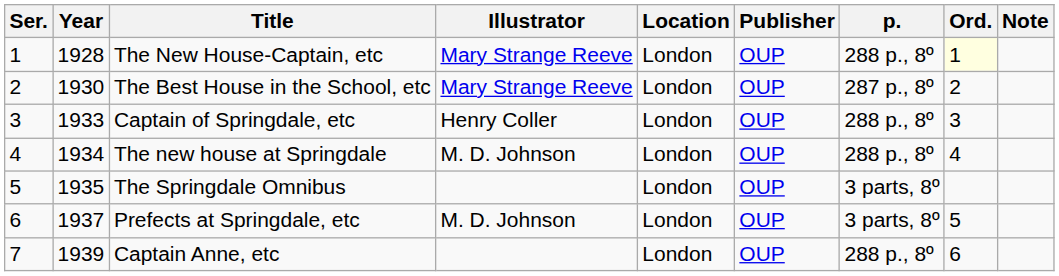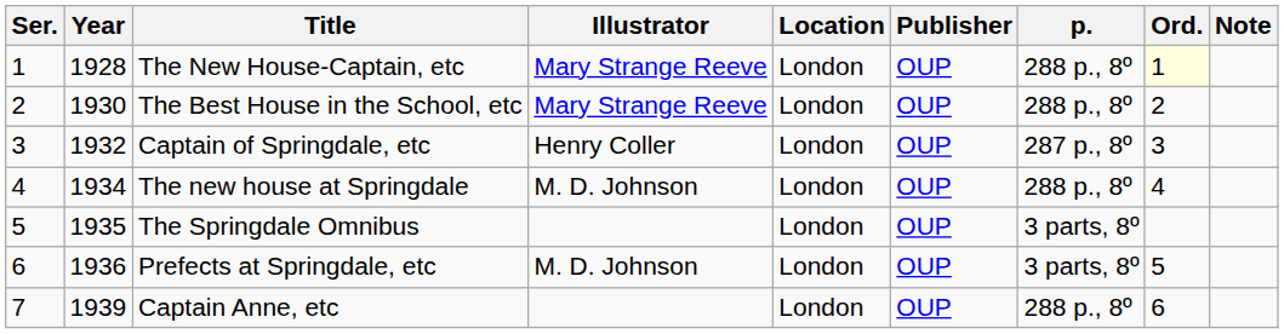The Best House in the School, etc | p.: 287 p., 8º -> 288 p., 8º
Captain of Springdale, etc | Year: 1933 -> 1932
Captain of Springdale, etc | p.: 288 p., 8º -> 287 p., 8º
Prefects at Springdale, etc | Year: 1937 -> 1936
